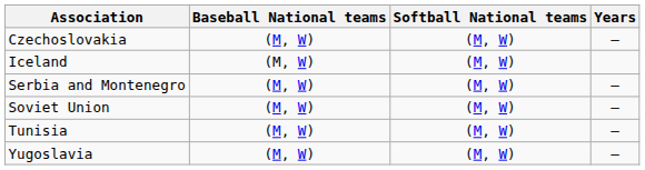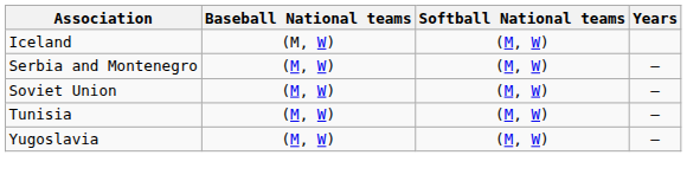- row: Czechoslovakia | (M, W) | (M, W) | –
